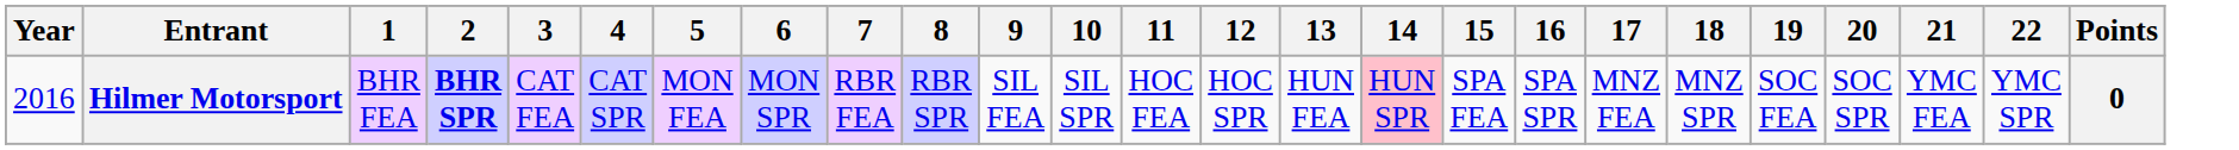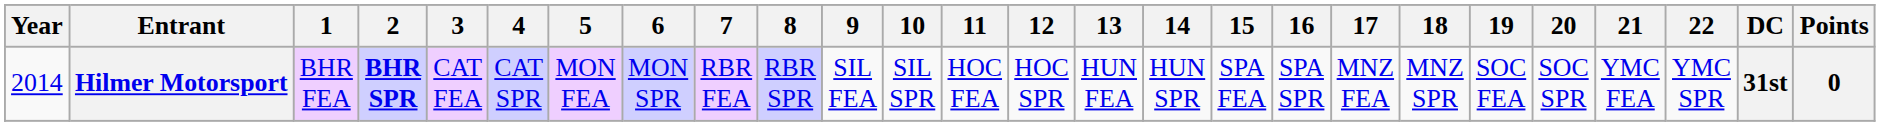+ column: DC | 31st
Hilmer Motorsport | Year: 2016 -> 2014
Hilmer Motorsport | 14: pink background -> no background
